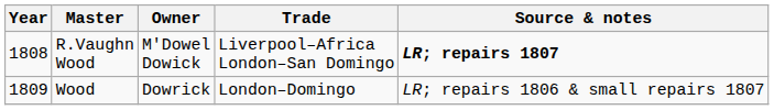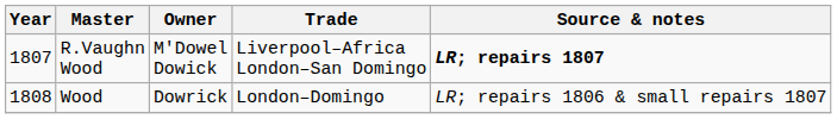R.Vaughn Wood | Year: 1808 -> 1807
Wood | Year: 1809 -> 1808
